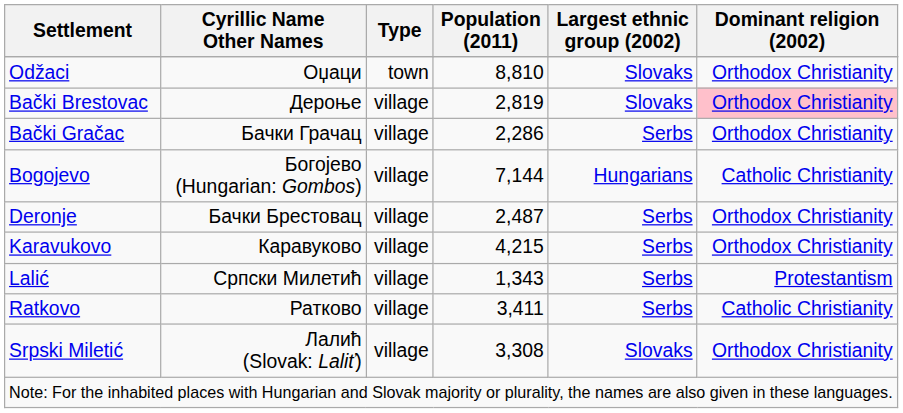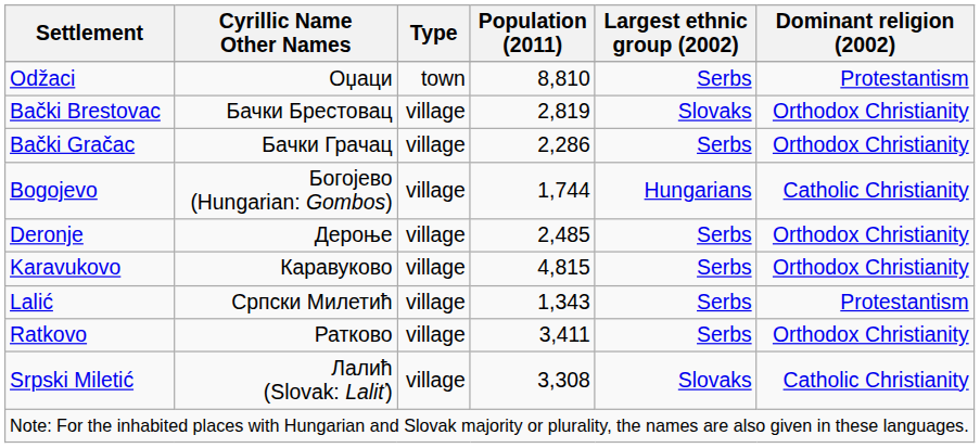Odžaci | Largest ethnic group (2002): Slovaks -> Serbs
Odžaci | Dominant religion (2002): Orthodox Christianity -> Protestantism
Bački Brestovac | Cyrillic Name Other Names: Дероње -> Бачки Брестовац
Bački Brestovac | Dominant religion (2002): pink background -> no background
Bogojevo | Population (2011): 7,144 -> 1,744
Deronje | Cyrillic Name Other Names: Бачки Брестовац -> Дероње
Deronje | Population (2011): 2,487 -> 2,485
Karavukovo | Population (2011): 4,215 -> 4,815
Ratkovo | Dominant religion (2002): Catholic Christianity -> Orthodox Christianity
Srpski Miletić | Dominant religion (2002): Orthodox Christianity -> Catholic Christianity
